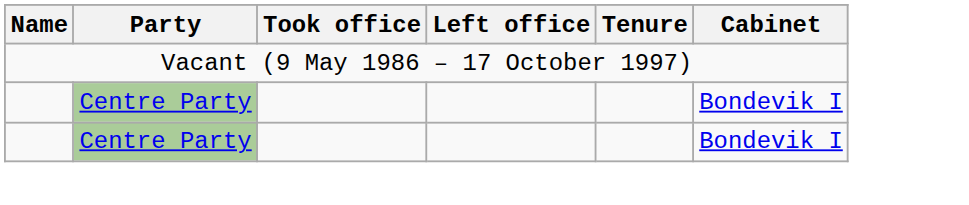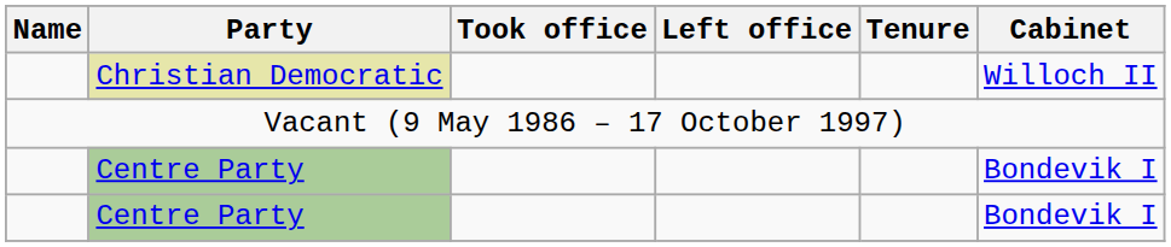+ row: Christian Democratic | Willoch II
